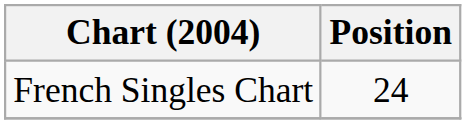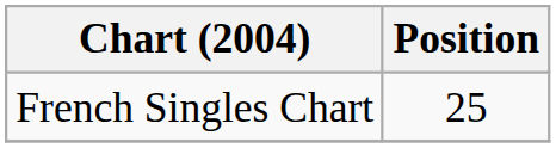French Singles Chart | Position: 24 -> 25
